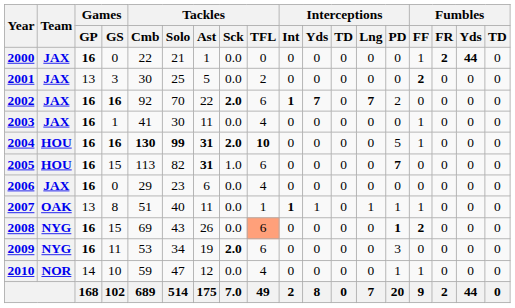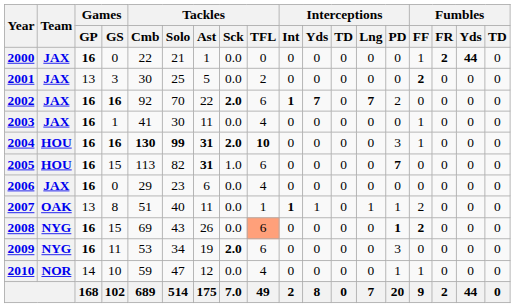2004 | Interceptions / PD: 5 -> 3
2007 | Fumbles / FF: 1 -> 2
